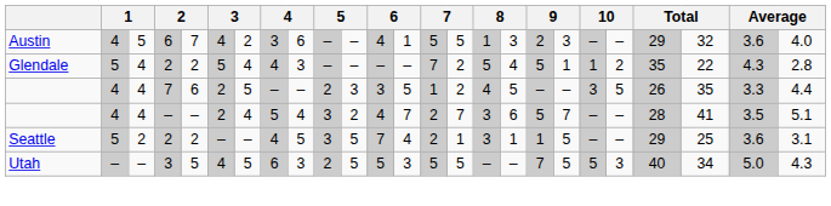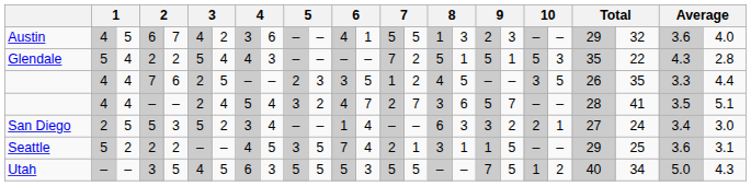Glendale | column 17: 4 -> 1
Glendale | column 20: 1 -> 5
Glendale | column 21: 2 -> 3
+ row: San Diego | 2 | 5 | 5 | 3 | 5 | 2 | 3 | 4 | – | – | 1 | 4 | – | – | 6 | 3 | 3 | 2 | 2 | 1 | 27 | 24 | 3.4 | 3.0
Utah | column 10: 2 -> 5
Utah | column 20: 5 -> 1
Utah | column 21: 3 -> 2
